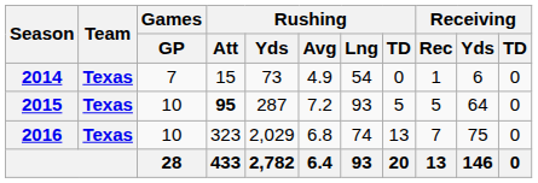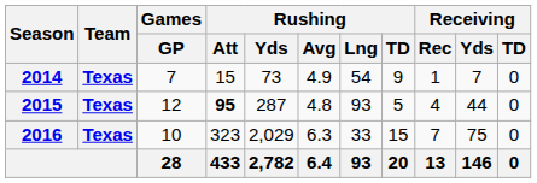2014 | Rushing / TD: 0 -> 9
2014 | Receiving / Yds: 6 -> 7
2015 | Games / GP: 10 -> 12
2015 | Rushing / Avg: 7.2 -> 4.8
2015 | Receiving / Rec: 5 -> 4
2015 | Receiving / Yds: 64 -> 44
2016 | Rushing / Avg: 6.8 -> 6.3
2016 | Rushing / Lng: 74 -> 33
2016 | Rushing / TD: 13 -> 15
